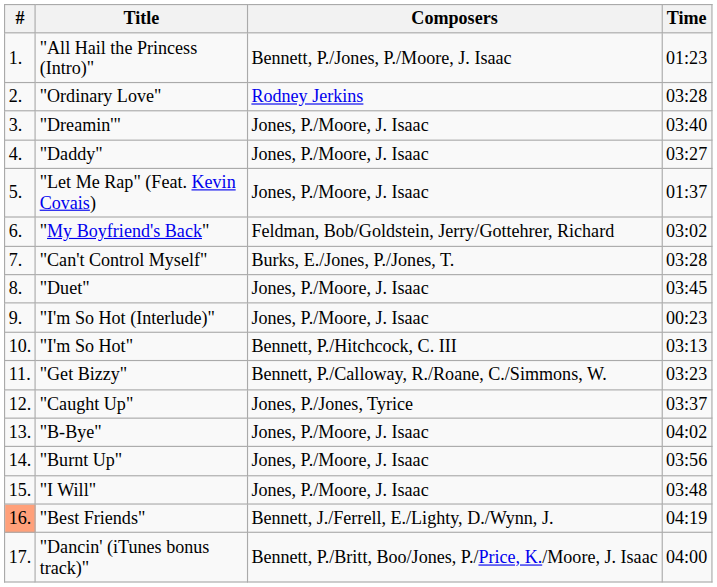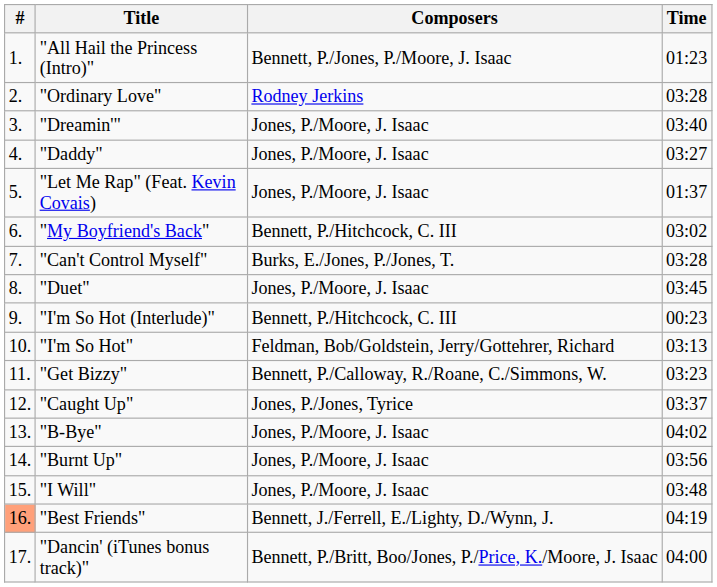"My Boyfriend's Back" | Composers: Feldman, Bob/Goldstein, Jerry/Gottehrer, Richard -> Bennett, P./Hitchcock, C. III
"I'm So Hot (Interlude)" | Composers: Jones, P./Moore, J. Isaac -> Bennett, P./Hitchcock, C. III
"I'm So Hot" | Composers: Bennett, P./Hitchcock, C. III -> Feldman, Bob/Goldstein, Jerry/Gottehrer, Richard
